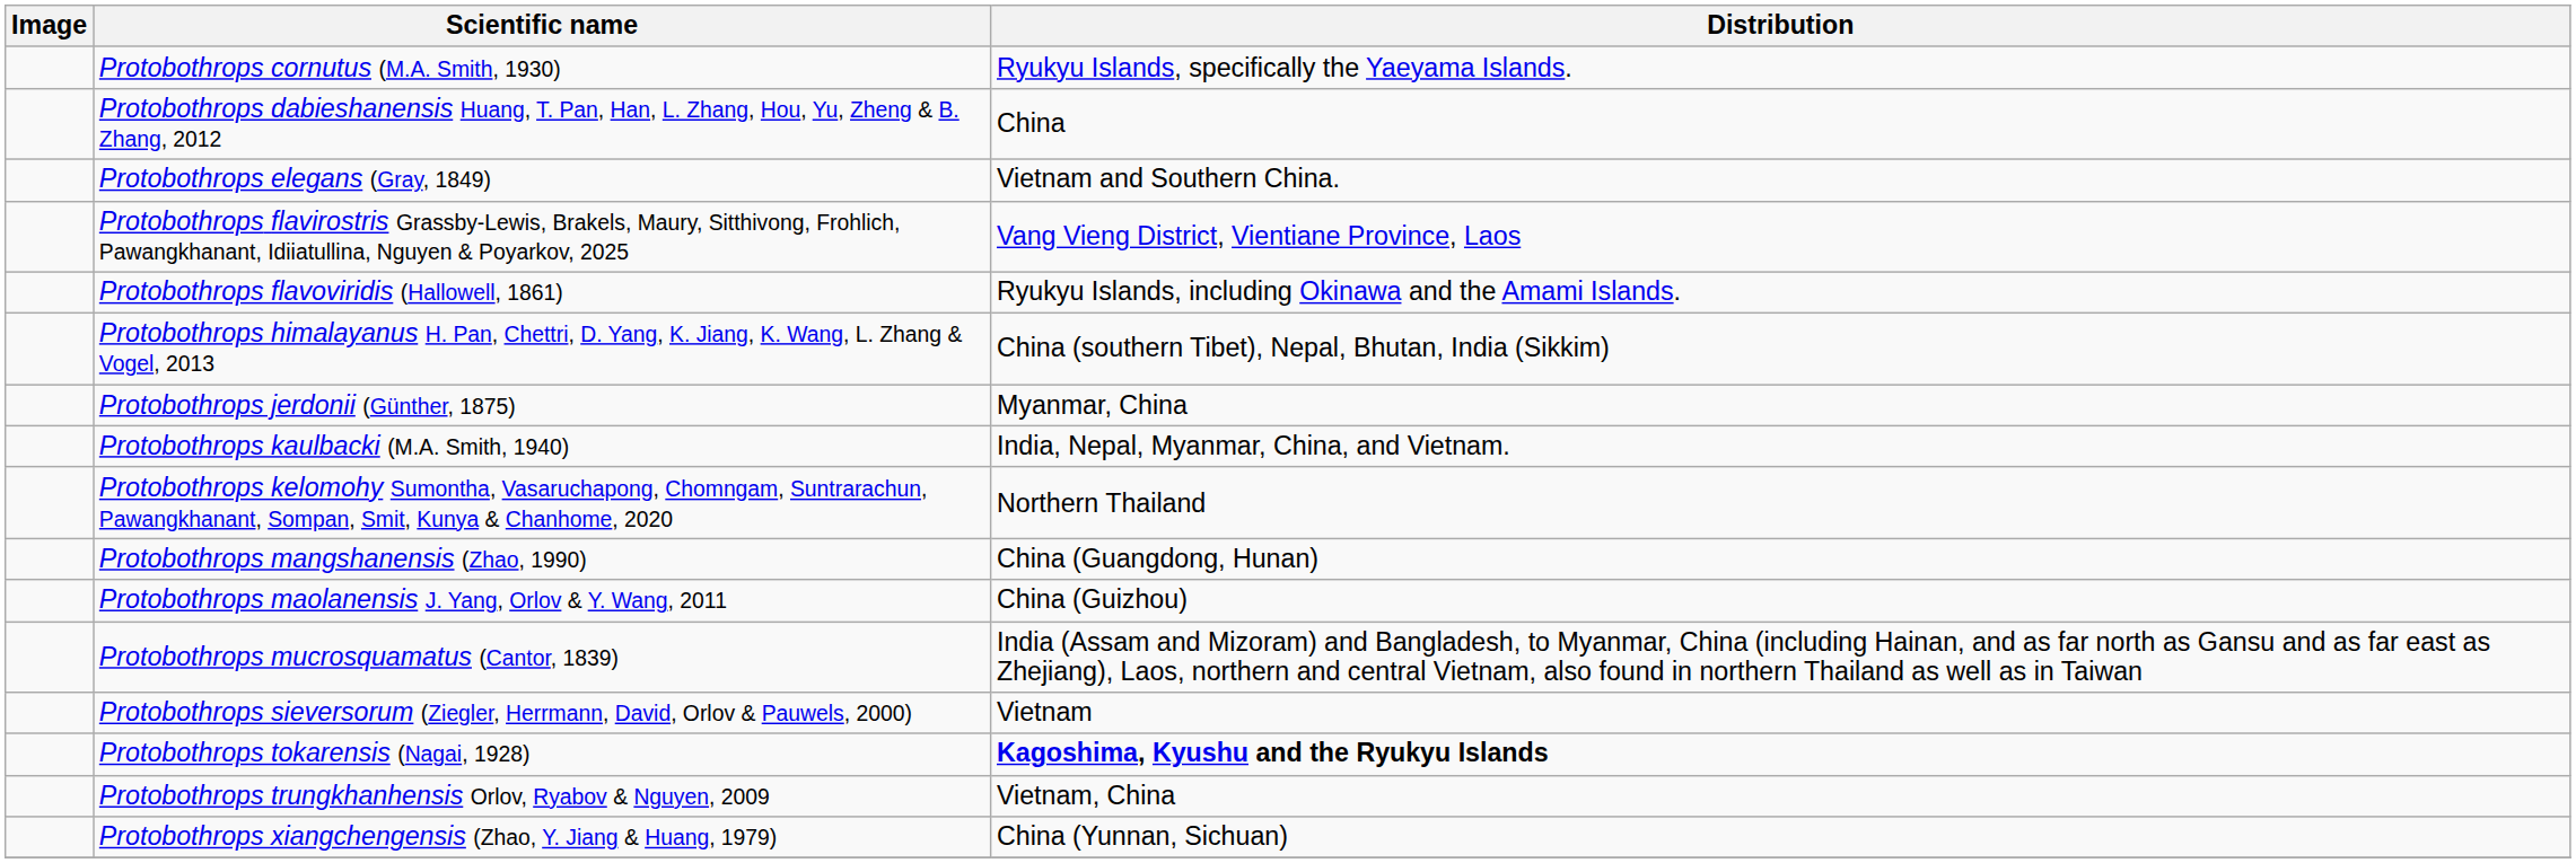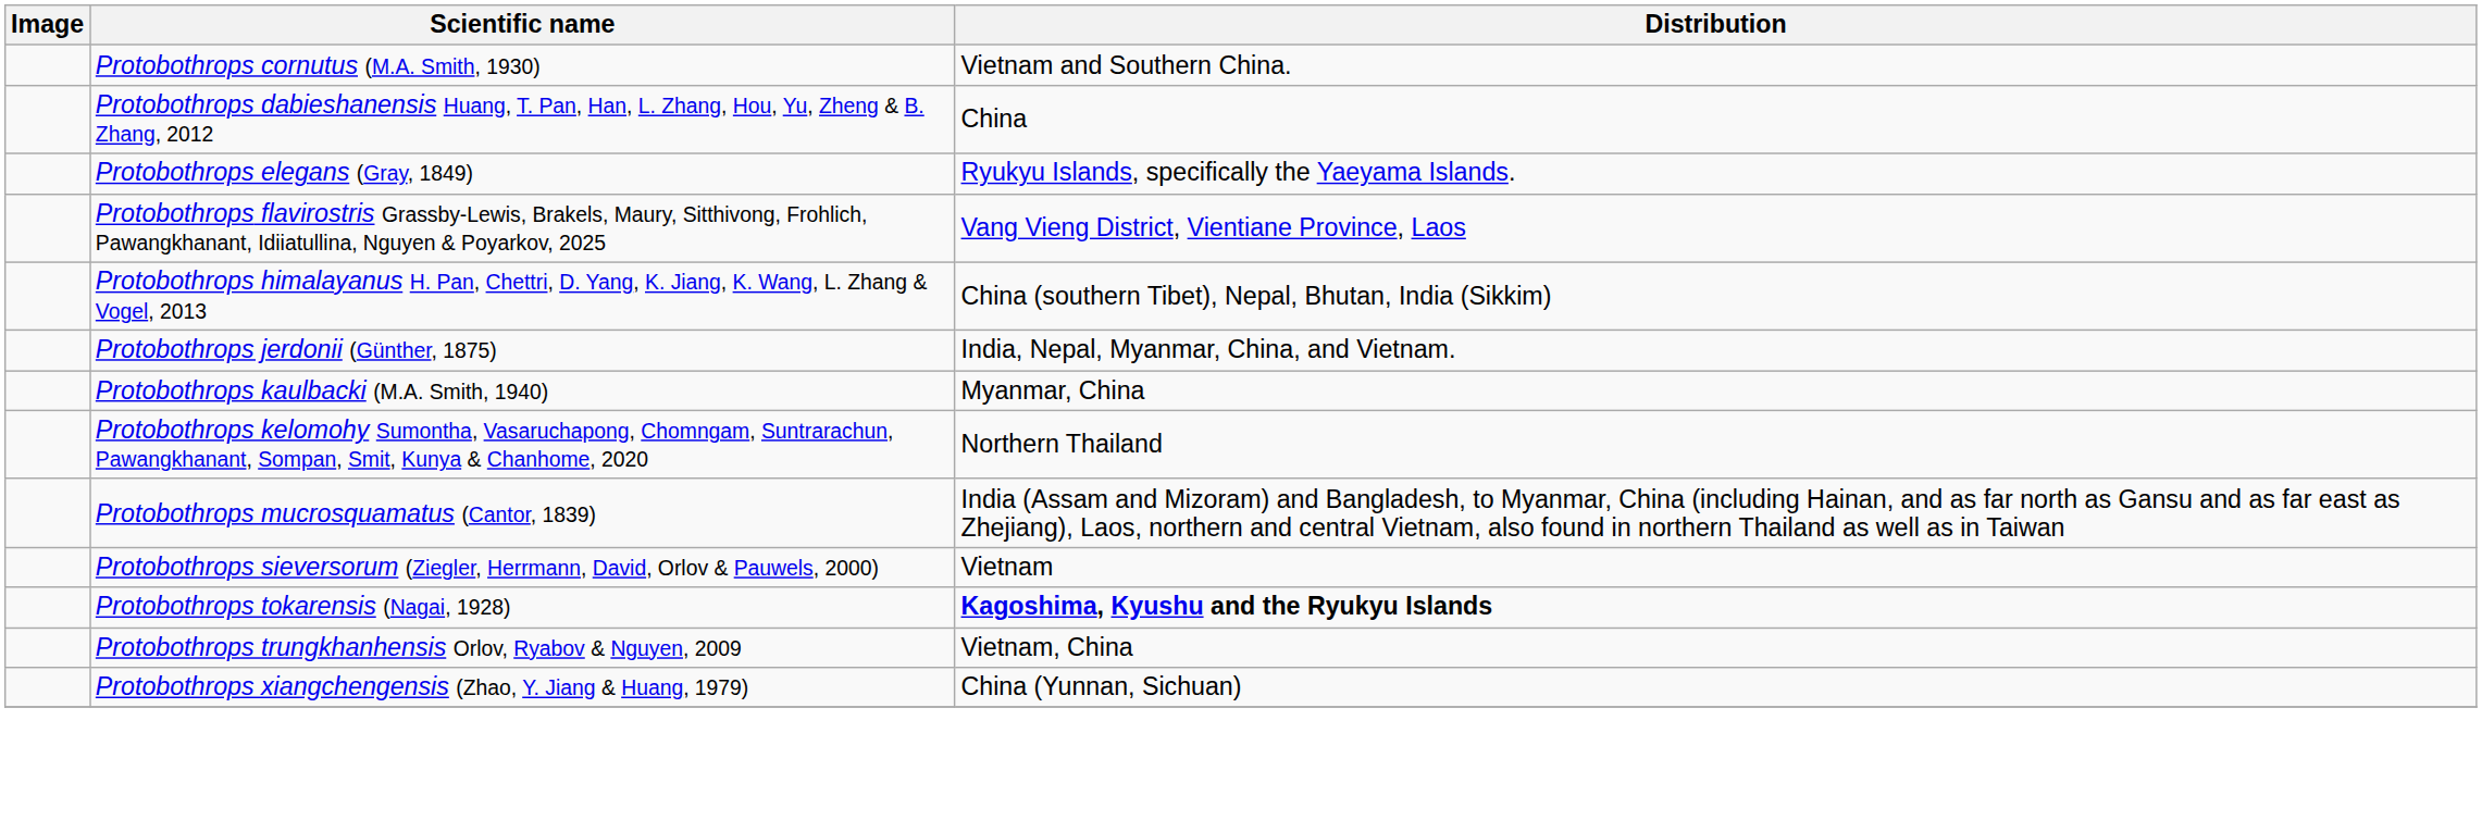Protobothrops cornutus (M.A. Smith, 1930) | Distribution: Ryukyu Islands, specifically the Yaeyama Islands. -> Vietnam and Southern China.
Protobothrops elegans (Gray, 1849) | Distribution: Vietnam and Southern China. -> Ryukyu Islands, specifically the Yaeyama Islands.
- row: Protobothrops flavoviridis (Hallowell, 1861) | Ryukyu Islands, including Okinawa and the Amami Islands.
Protobothrops jerdonii (Günther, 1875) | Distribution: Myanmar, China -> India, Nepal, Myanmar, China, and Vietnam.
Protobothrops kaulbacki (M.A. Smith, 1940) | Distribution: India, Nepal, Myanmar, China, and Vietnam. -> Myanmar, China
- row: Protobothrops mangshanensis (Zhao, 1990) | China (Guangdong, Hunan)
- row: Protobothrops maolanensis J. Yang, Orlov & Y. Wang, 2011 | China (Guizhou)
